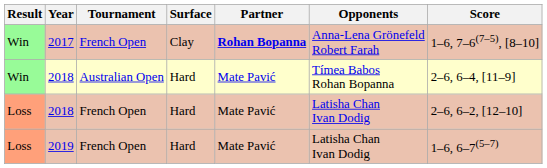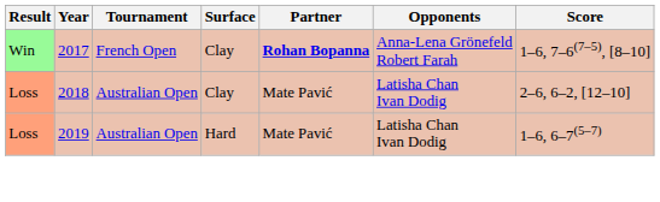- row: Win | 2018 | Australian Open | Hard | Mate Pavić | Tímea Babos Rohan Bopanna | 2–6, 6–4, [11–9]
Loss / 2018 | Tournament: French Open -> Australian Open
Loss / 2018 | Surface: Hard -> Clay
2019 | Tournament: French Open -> Australian Open
